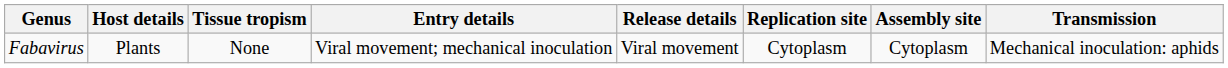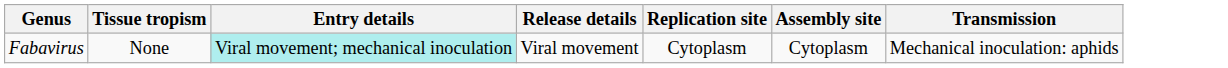- column: Host details | Plants
Fabavirus | Entry details: no background -> paleturquoise background
